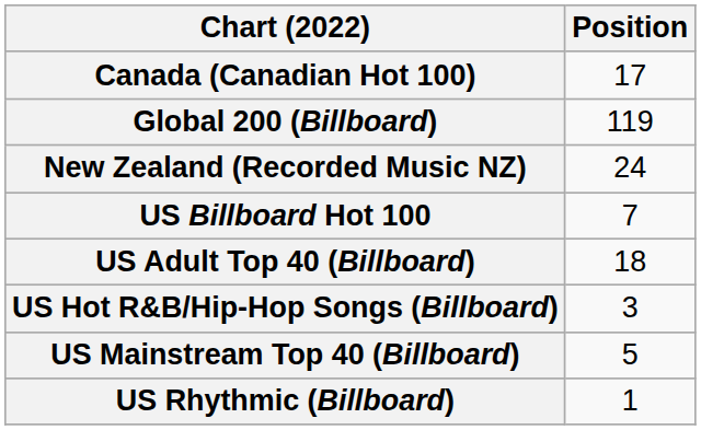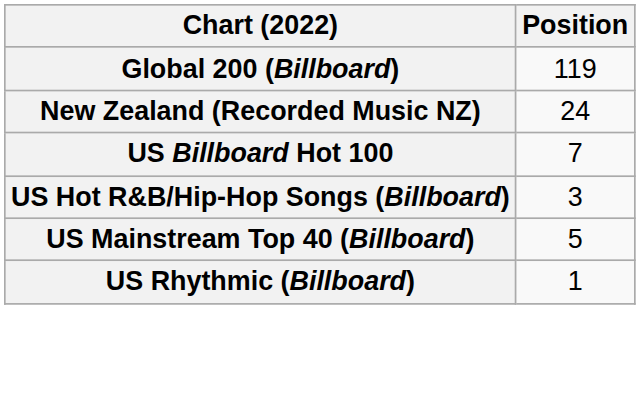- row: Canada (Canadian Hot 100) | 17
- row: US Adult Top 40 (Billboard) | 18
